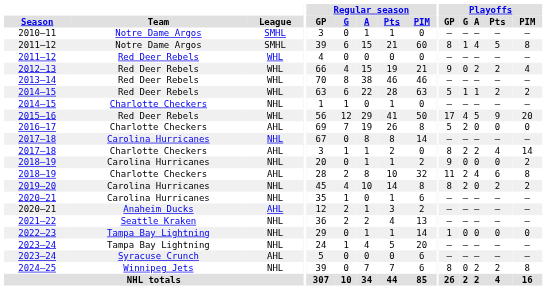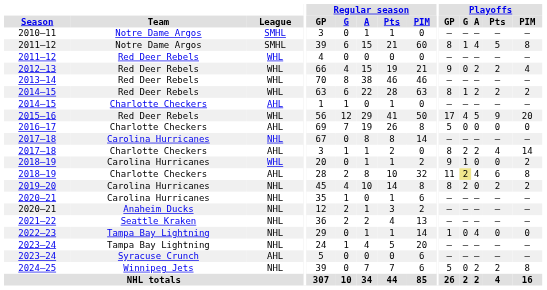2014–15 / Red Deer Rebels | Playoffs / GP: 5 -> 8
2014–15 / Red Deer Rebels | Playoffs / A: 1 -> 2
2014–15 / Charlotte Checkers | League: NHL -> AHL
2016–17 | Playoffs / G: 2 -> 0
2018–19 / Carolina Hurricanes | League: NHL -> WHL
2018–19 / Carolina Hurricanes | Playoffs / G: 0 -> 1
2018–19 / Charlotte Checkers | Playoffs / G: no background -> khaki background
2020–21 / Anaheim Ducks | League: AHL -> NHL
2022–23 | Playoffs / A: 0 -> 4
2024–25 | Playoffs / GP: 8 -> 5
